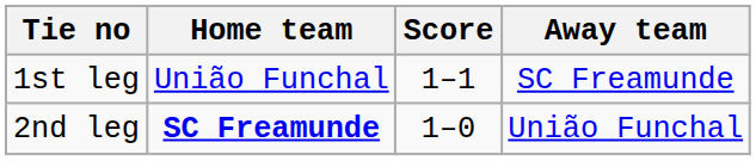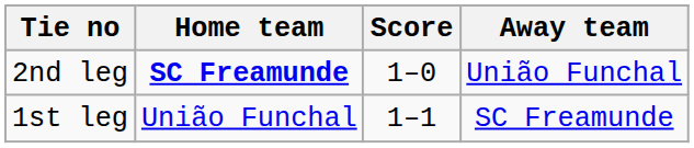rows swapped: 1st leg <-> 2nd leg
